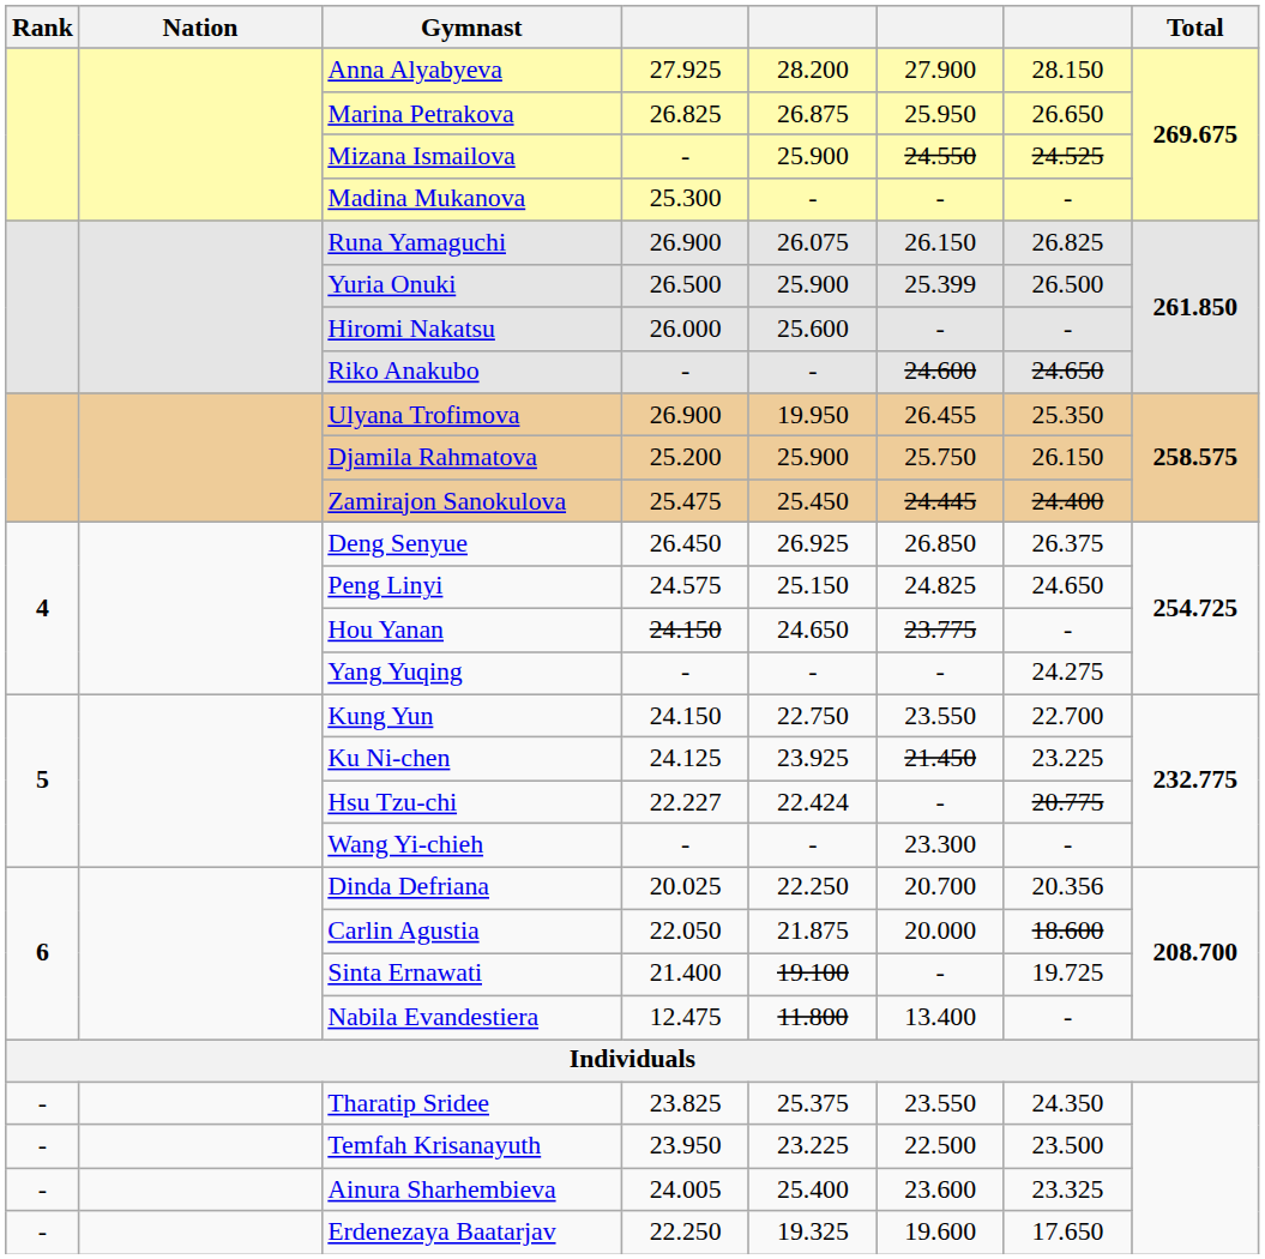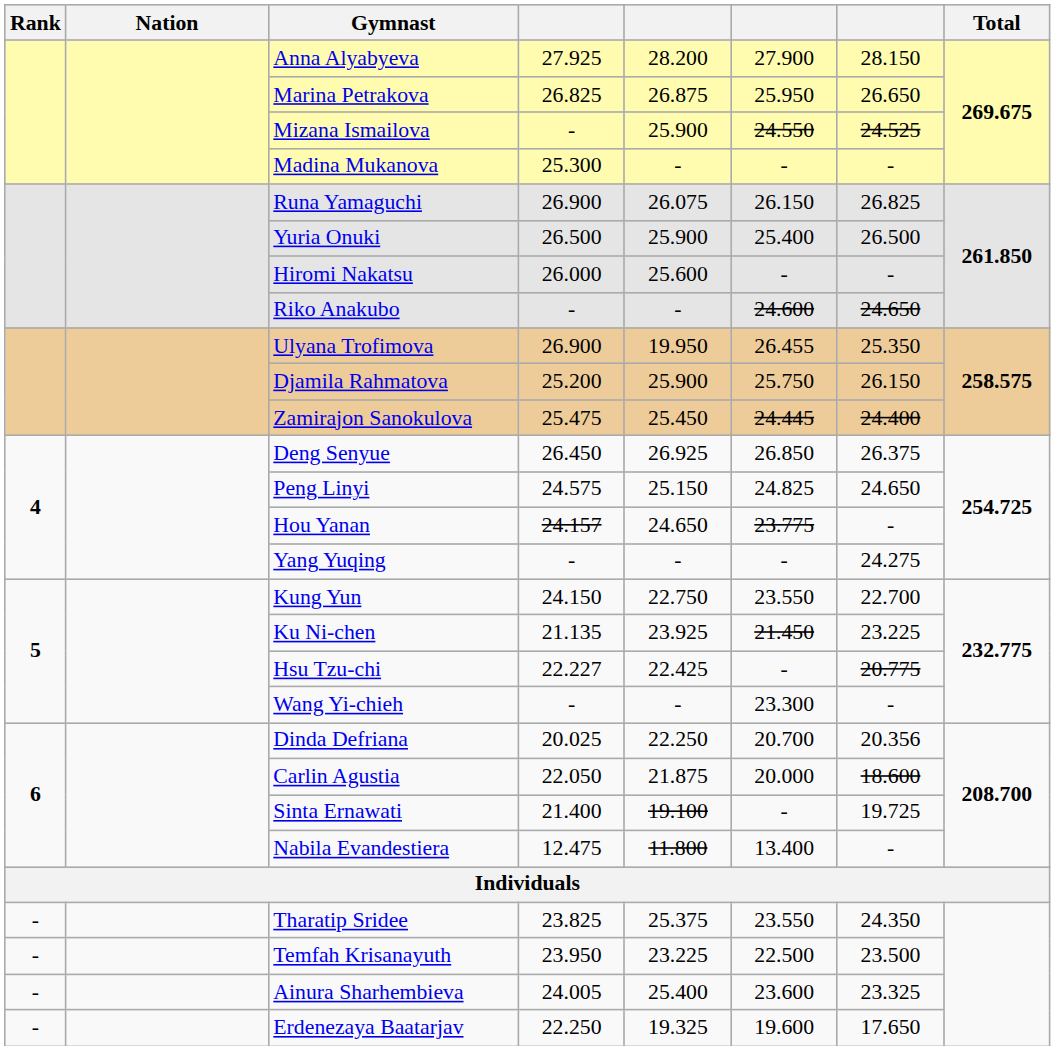Yuria Onuki | column 6: 25.399 -> 25.400
Hou Yanan | column 4: 24.150 -> 24.157
Ku Ni-chen | column 4: 24.125 -> 21.135
Hsu Tzu-chi | column 5: 22.424 -> 22.425
